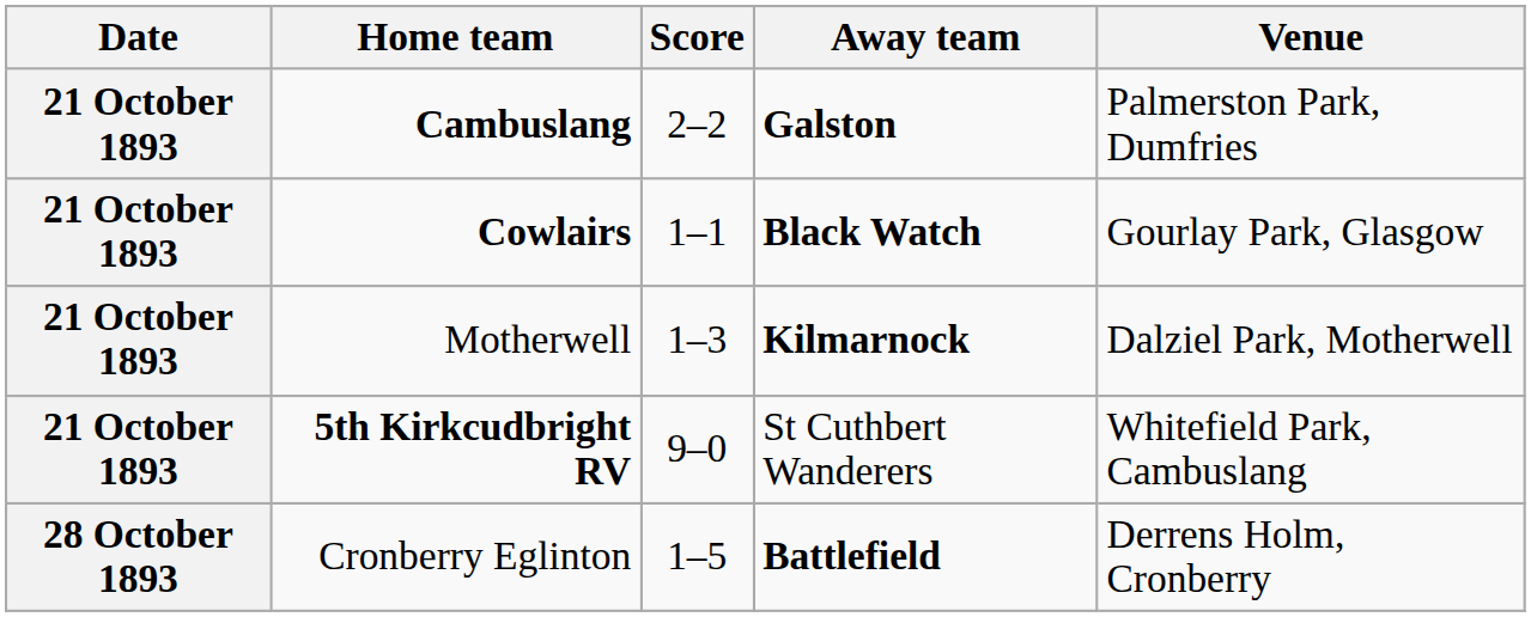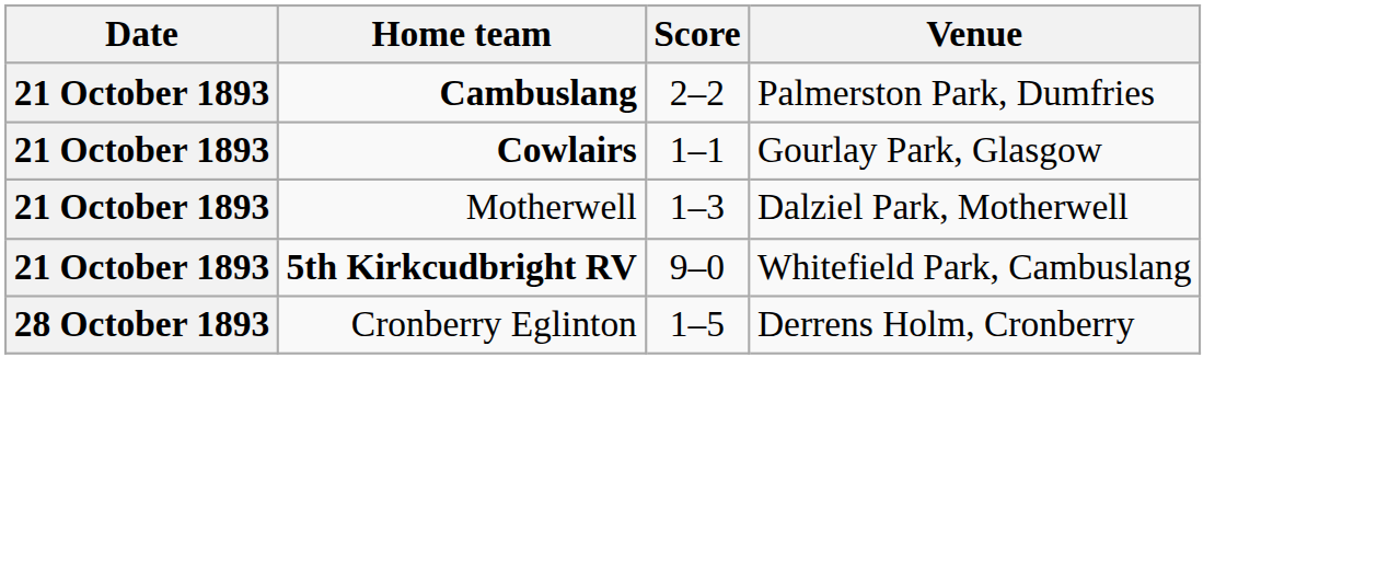- column: Away team | Galston | Black Watch | Kilmarnock | St Cuthbert Wanderers | Battlefield
